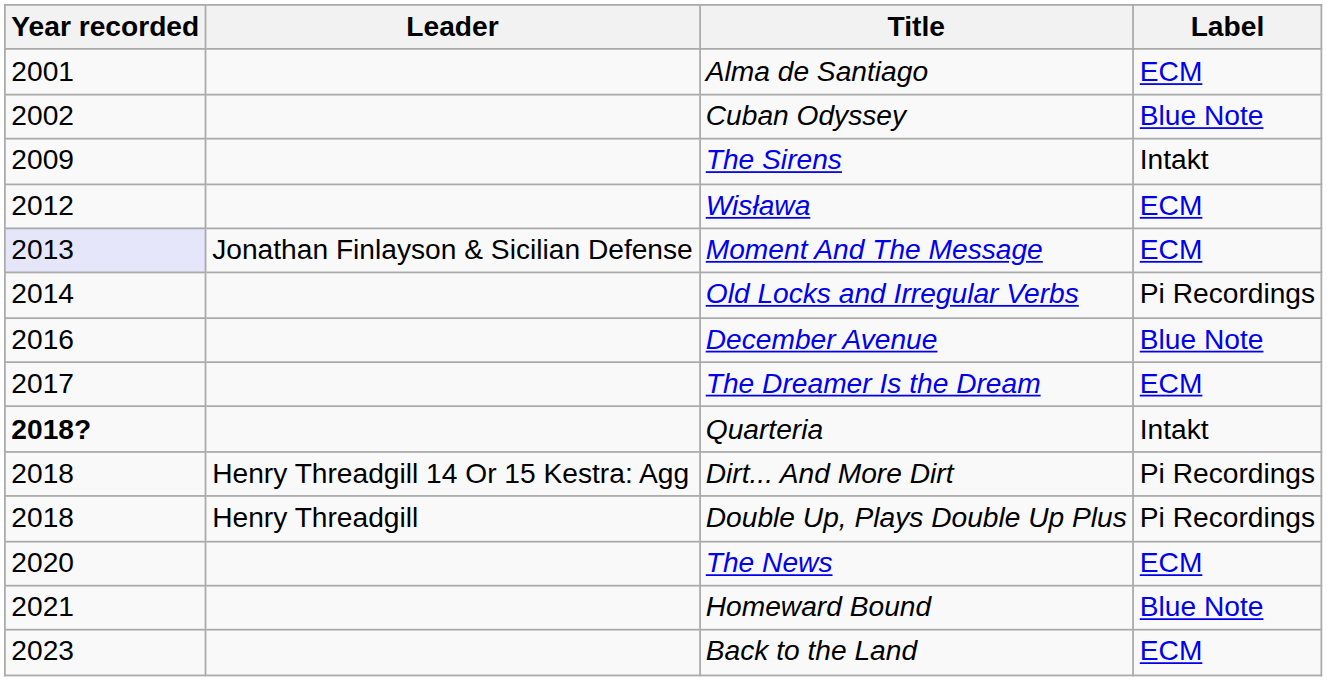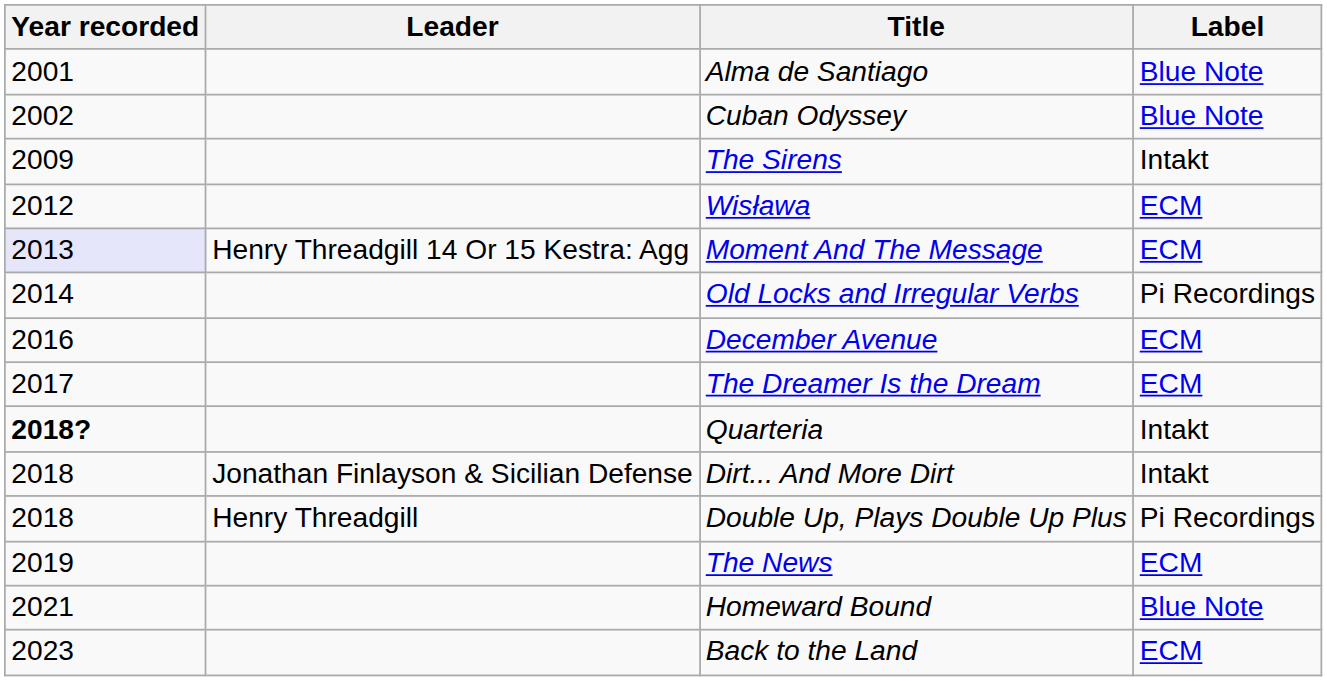Alma de Santiago | Label: ECM -> Blue Note
Moment And The Message | Leader: Jonathan Finlayson & Sicilian Defense -> Henry Threadgill 14 Or 15 Kestra: Agg
December Avenue | Label: Blue Note -> ECM
Dirt... And More Dirt | Leader: Henry Threadgill 14 Or 15 Kestra: Agg -> Jonathan Finlayson & Sicilian Defense
Dirt... And More Dirt | Label: Pi Recordings -> Intakt
The News | Year recorded: 2020 -> 2019
